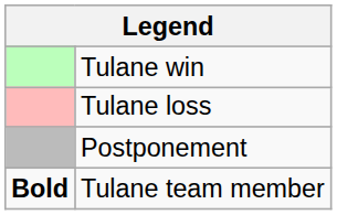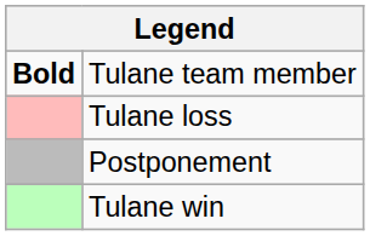rows swapped: Tulane win <-> Tulane team member
